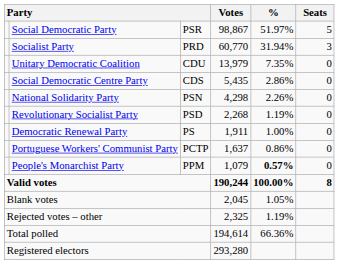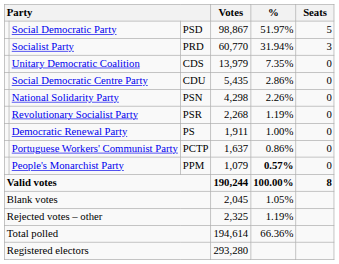Social Democratic Party | column 3: PSR -> PSD
Unitary Democratic Coalition | column 3: CDU -> CDS
Social Democratic Centre Party | column 3: CDS -> CDU
Revolutionary Socialist Party | column 3: PSD -> PSR
